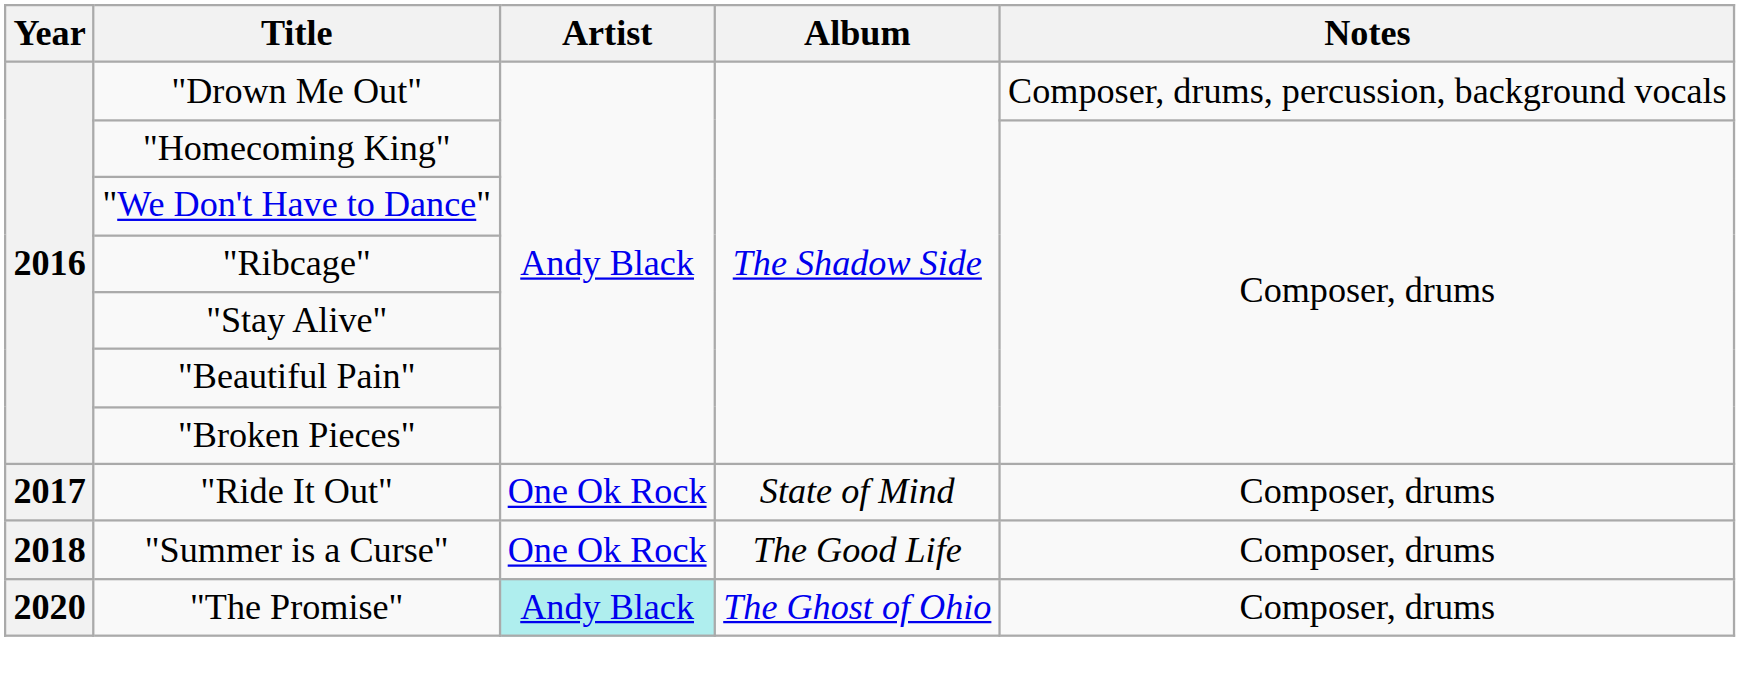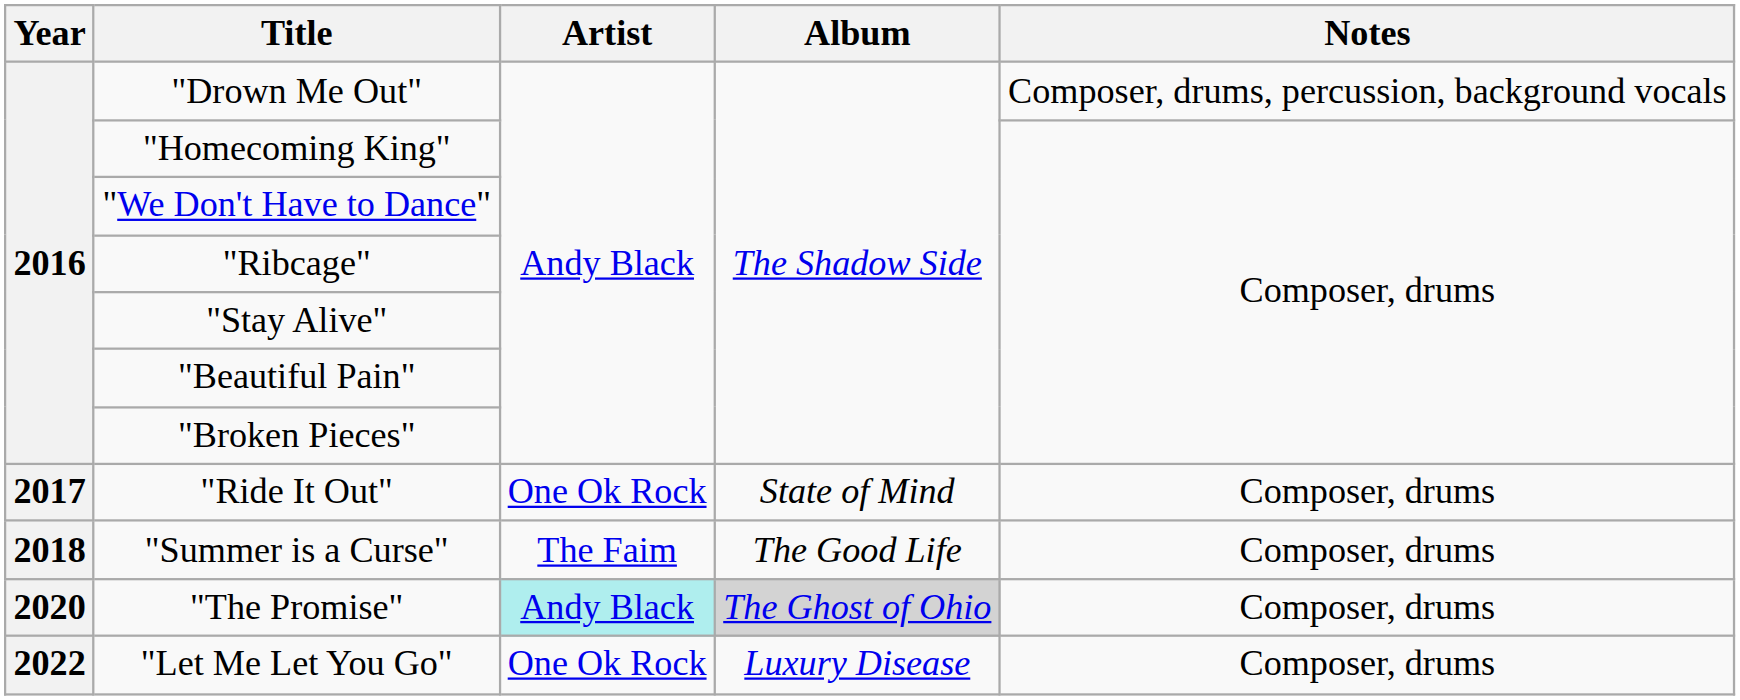"Summer is a Curse" | Artist: One Ok Rock -> The Faim
"The Promise" | Album: no background -> lightgrey background
+ row: 2022 | "Let Me Let You Go" | One Ok Rock | Luxury Disease | Composer, drums
